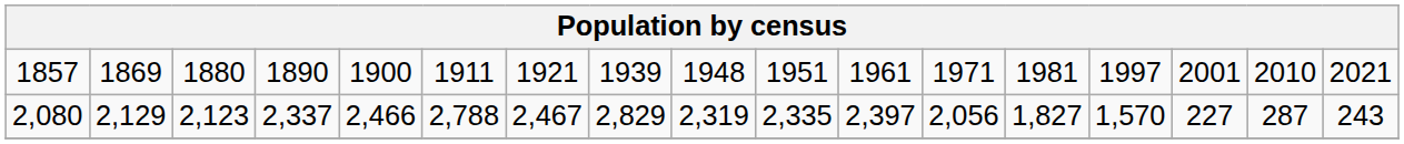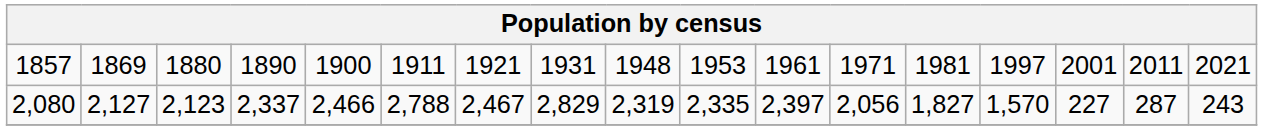1857 | column 8: 1939 -> 1931
1857 | column 10: 1951 -> 1953
1857 | column 16: 2010 -> 2011
2,080 | column 2: 2,129 -> 2,127
